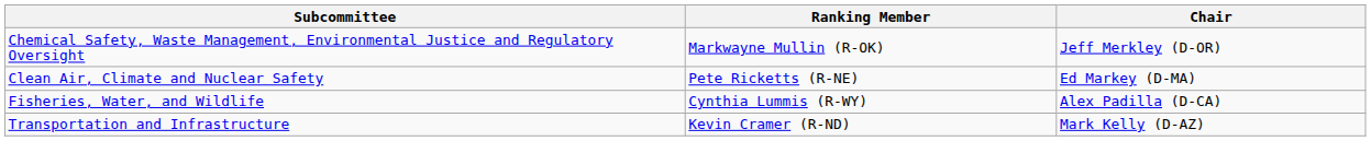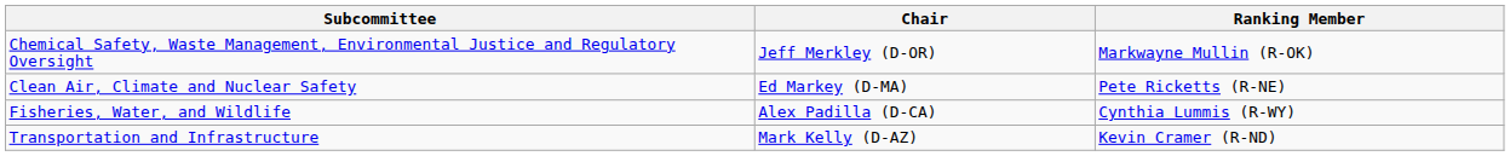columns swapped: Chair <-> Ranking Member
